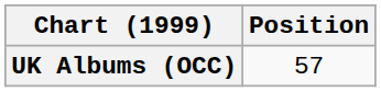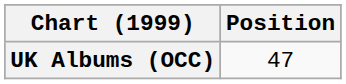UK Albums (OCC) | Position: 57 -> 47
